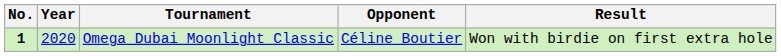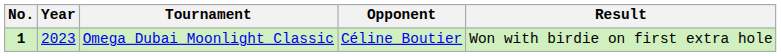Omega Dubai Moonlight Classic | Year: 2020 -> 2023
